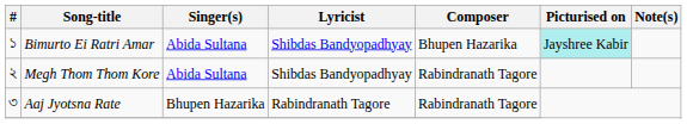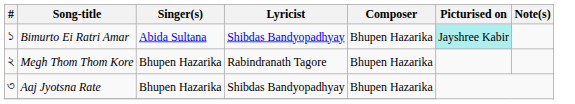Megh Thom Thom Kore | Singer(s): Abida Sultana -> Bhupen Hazarika
Megh Thom Thom Kore | Lyricist: Shibdas Bandyopadhyay -> Rabindranath Tagore
Megh Thom Thom Kore | Composer: Rabindranath Tagore -> Bhupen Hazarika
Aaj Jyotsna Rate | Lyricist: Rabindranath Tagore -> Shibdas Bandyopadhyay
Aaj Jyotsna Rate | Composer: Rabindranath Tagore -> Bhupen Hazarika
